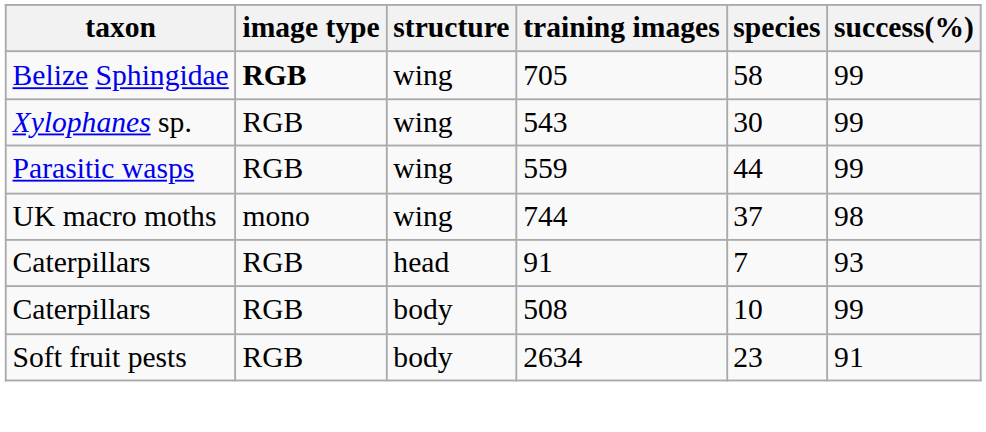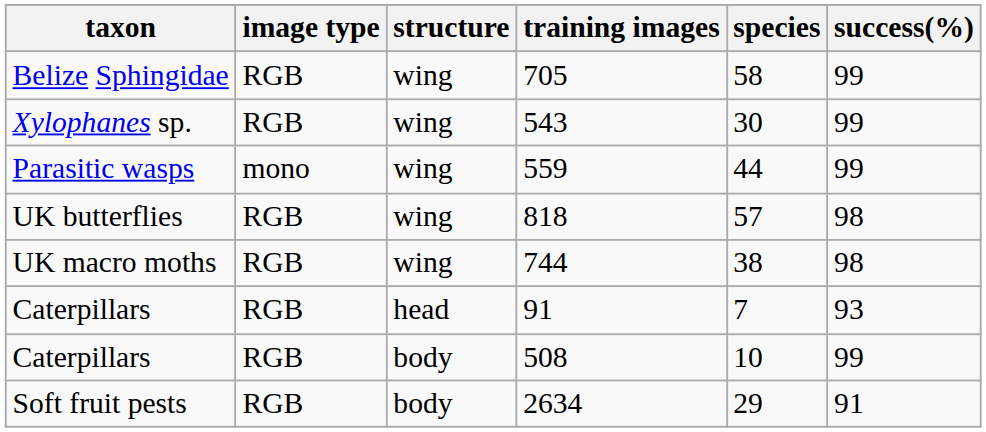705 | image type: bold -> normal
559 | image type: RGB -> mono
+ row: UK butterflies | RGB | wing | 818 | 57 | 98
744 | image type: mono -> RGB
744 | species: 37 -> 38
2634 | species: 23 -> 29
